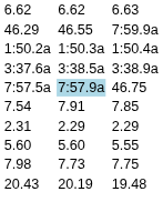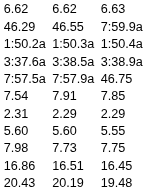7:57.5a | column 5: lightblue background -> no background
+ row: 16.86 | 16.51 | 16.45
